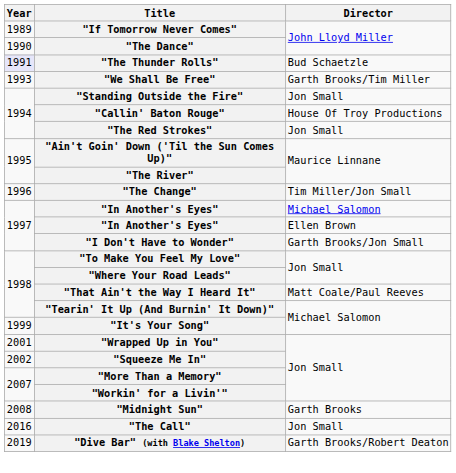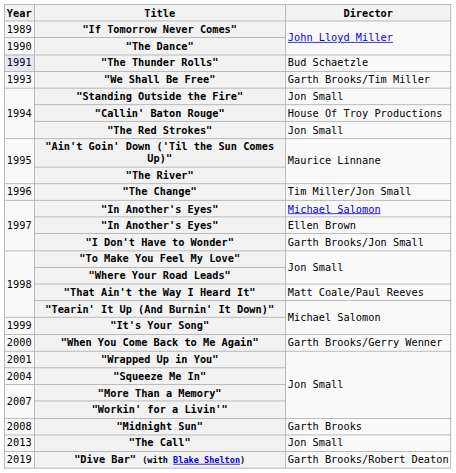+ row: 2000 | "When You Come Back to Me Again" | Garth Brooks/Gerry Wenner
"Squeeze Me In" | Year: 2002 -> 2004
"The Call" | Year: 2016 -> 2013
